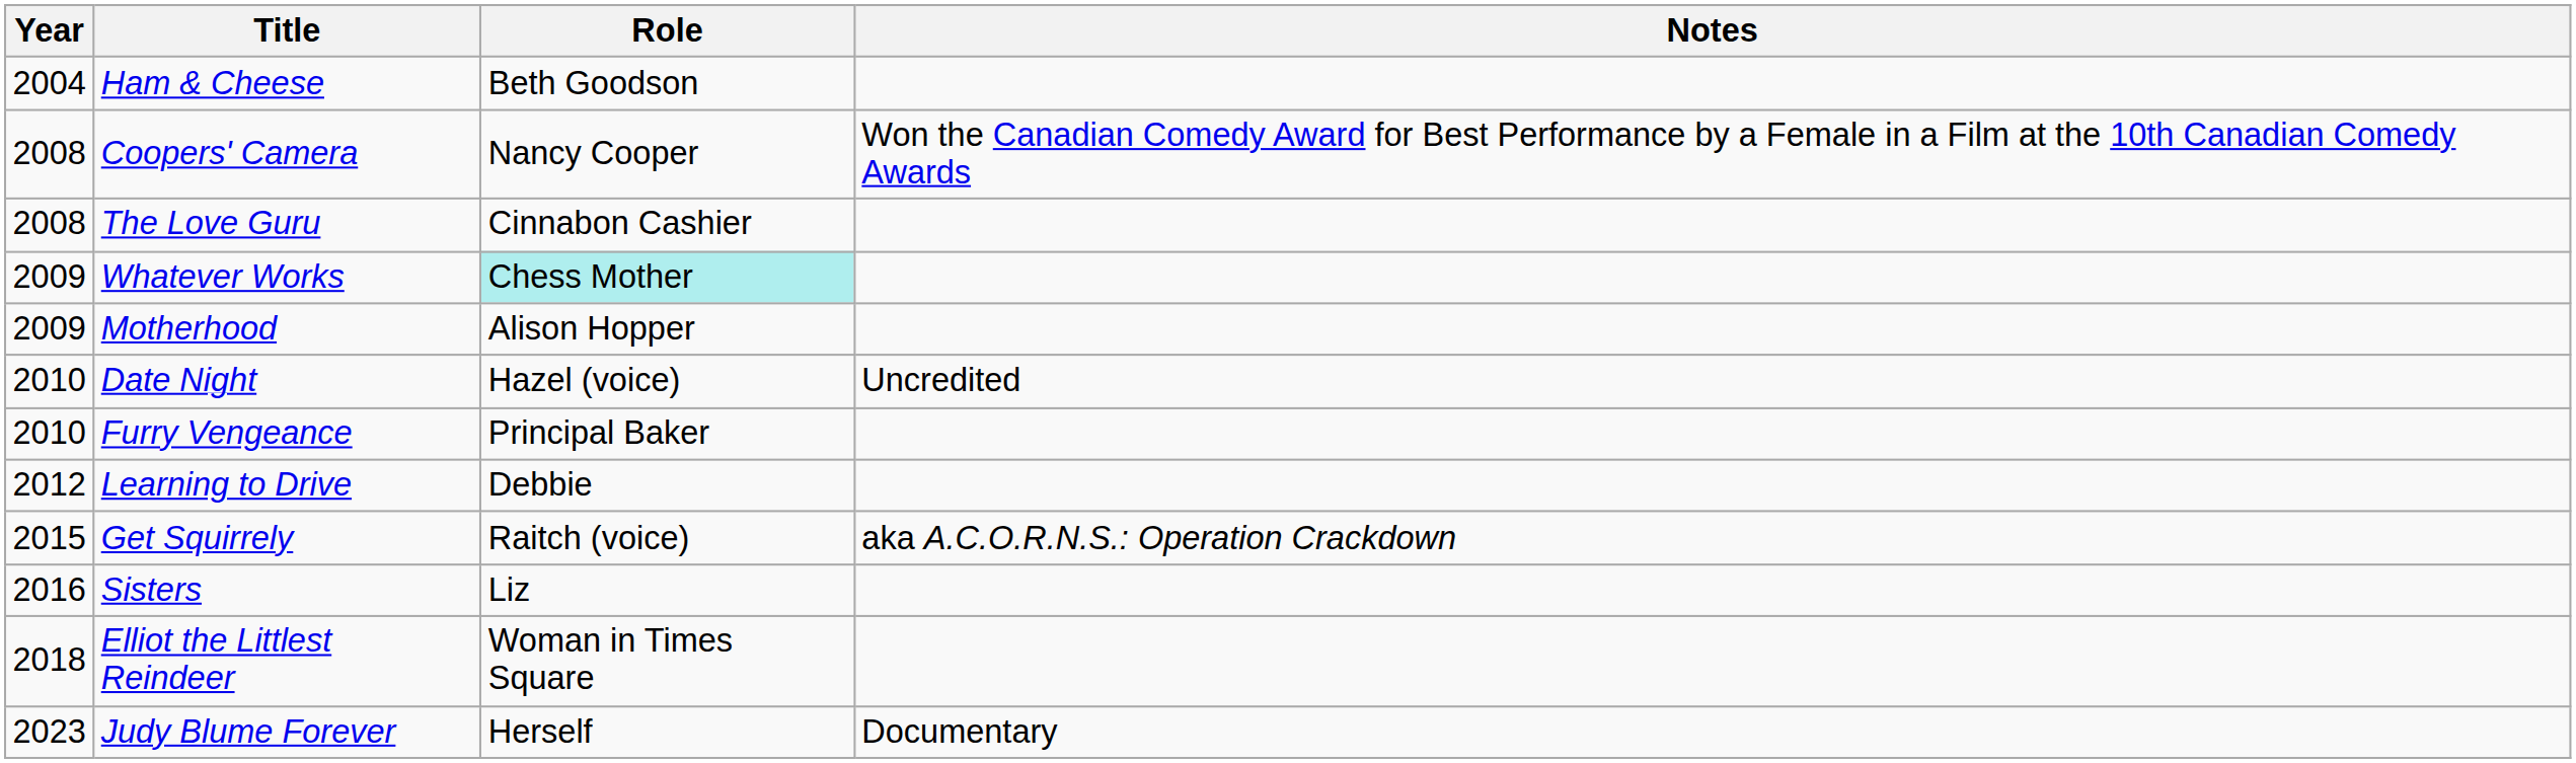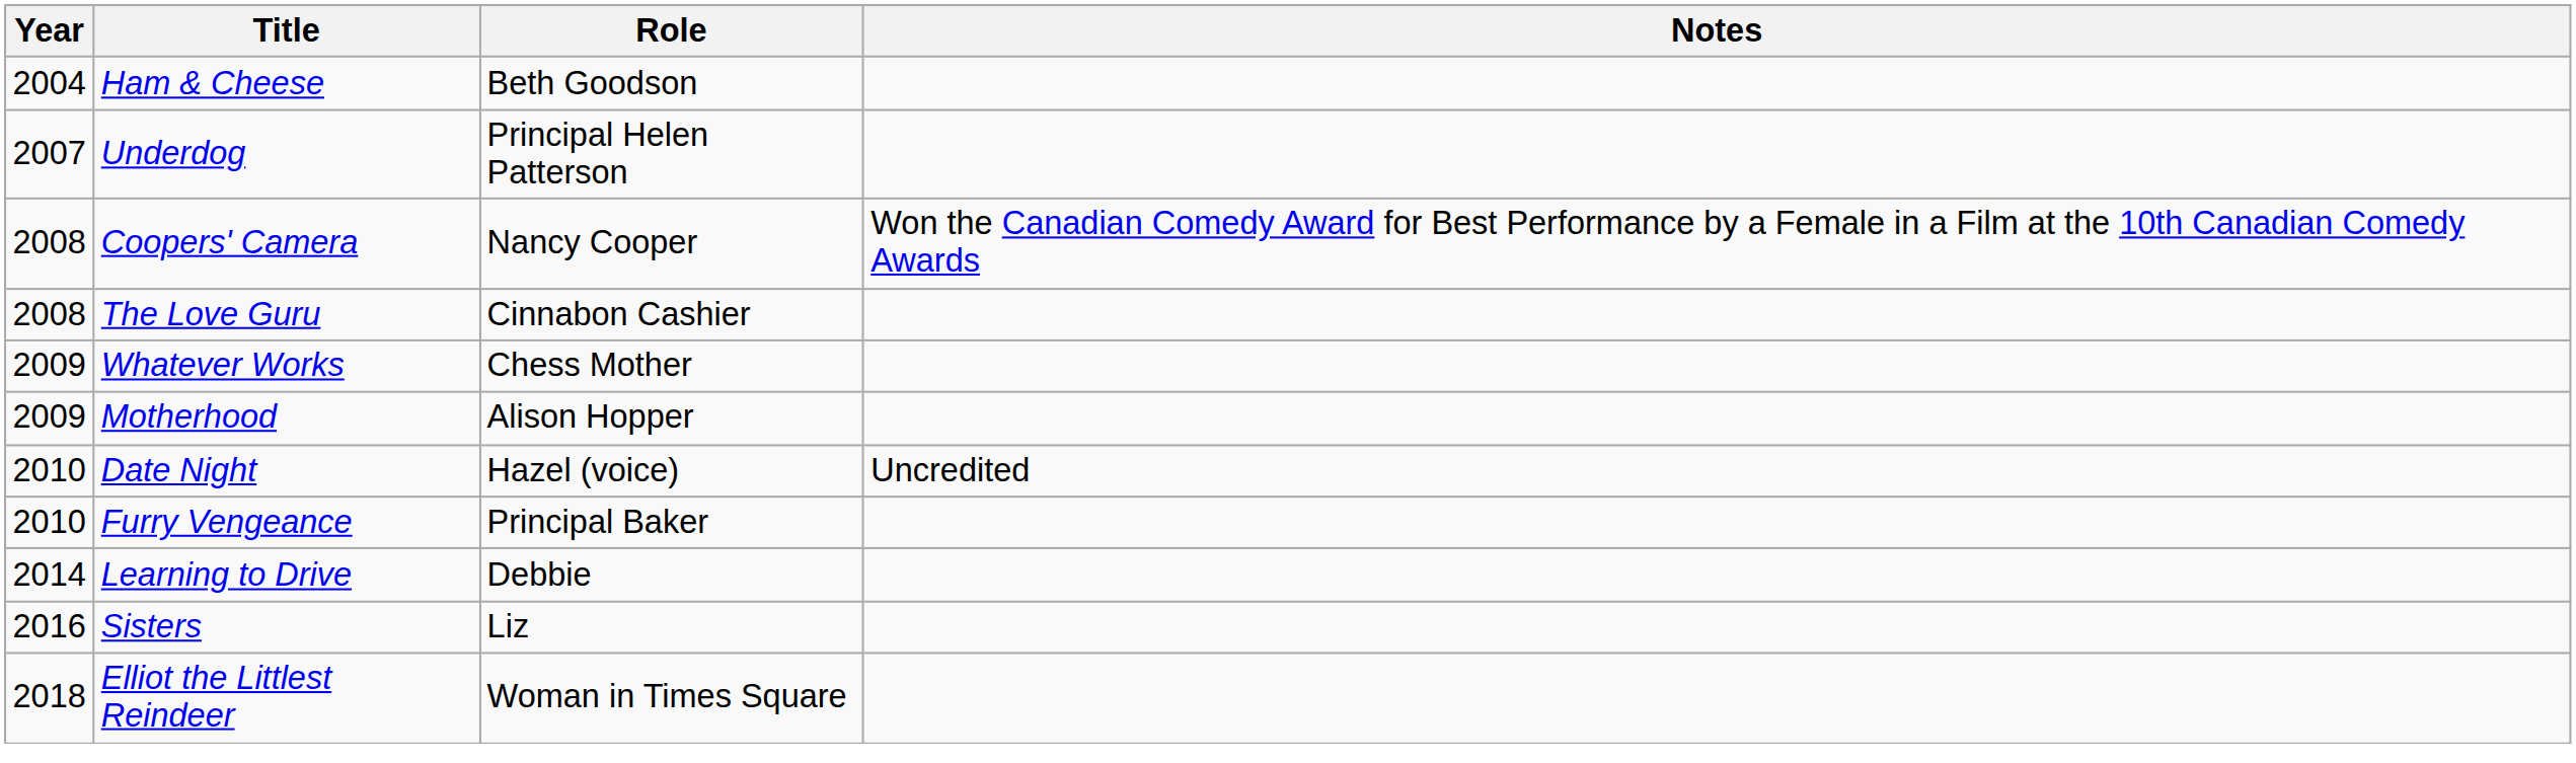+ row: 2007 | Underdog | Principal Helen Patterson
Whatever Works | Role: paleturquoise background -> no background
Learning to Drive | Year: 2012 -> 2014
- row: 2015 | Get Squirrely | Raitch (voice) | aka A.C.O.R.N.S.: Operation Crackdown
- row: 2023 | Judy Blume Forever | Herself | Documentary
